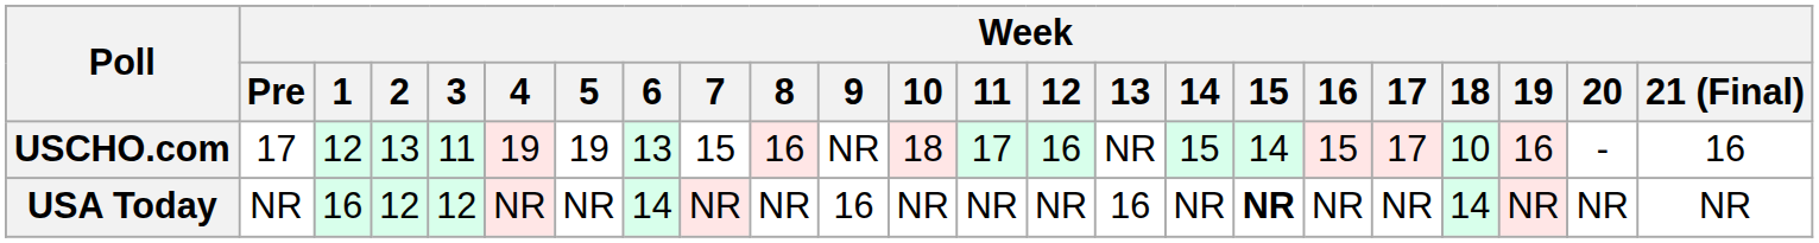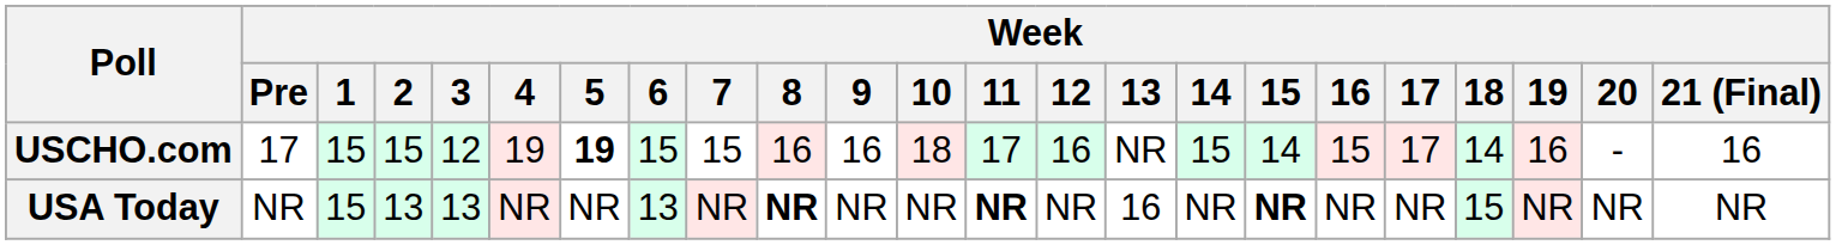USCHO.com | Week / 1: 12 -> 15
USCHO.com | Week / 2: 13 -> 15
USCHO.com | Week / 3: 11 -> 12
USCHO.com | Week / 5: normal -> bold
USCHO.com | Week / 6: 13 -> 15
USCHO.com | Week / 9: NR -> 16
USCHO.com | Week / 18: 10 -> 14
USA Today | Week / 1: 16 -> 15
USA Today | Week / 2: 12 -> 13
USA Today | Week / 3: 12 -> 13
USA Today | Week / 6: 14 -> 13
USA Today | Week / 8: normal -> bold
USA Today | Week / 9: 16 -> NR
USA Today | Week / 11: normal -> bold
USA Today | Week / 18: 14 -> 15
